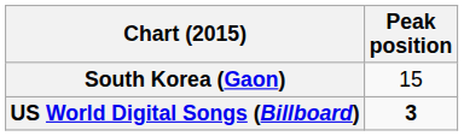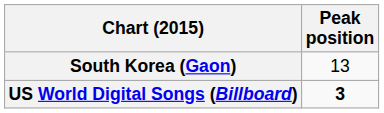South Korea (Gaon) | Peak position: 15 -> 13
